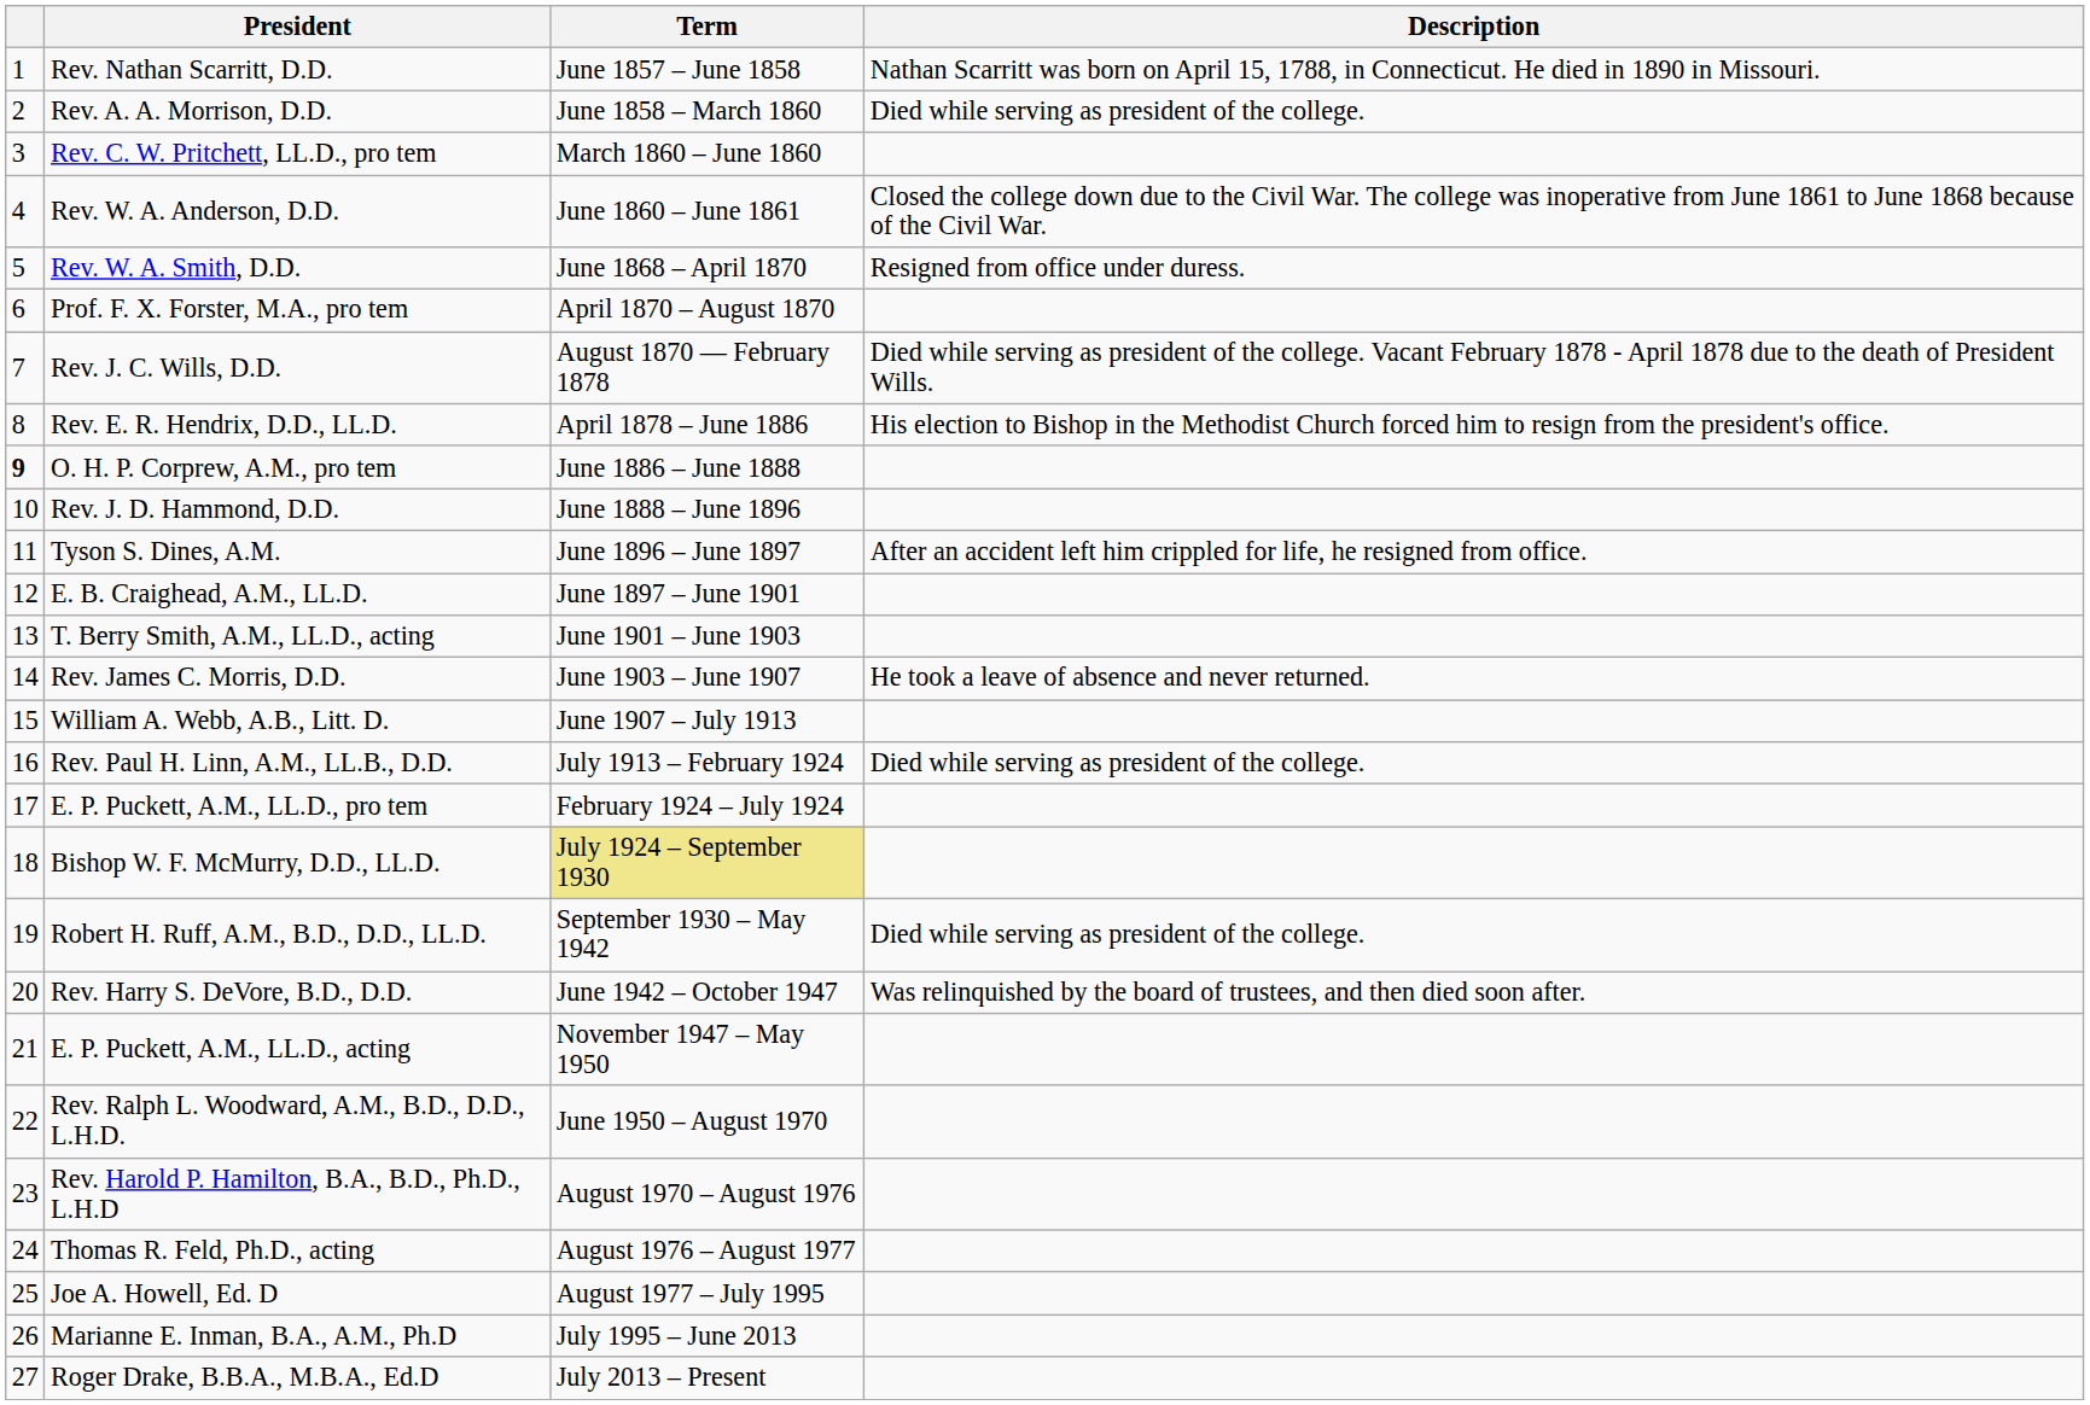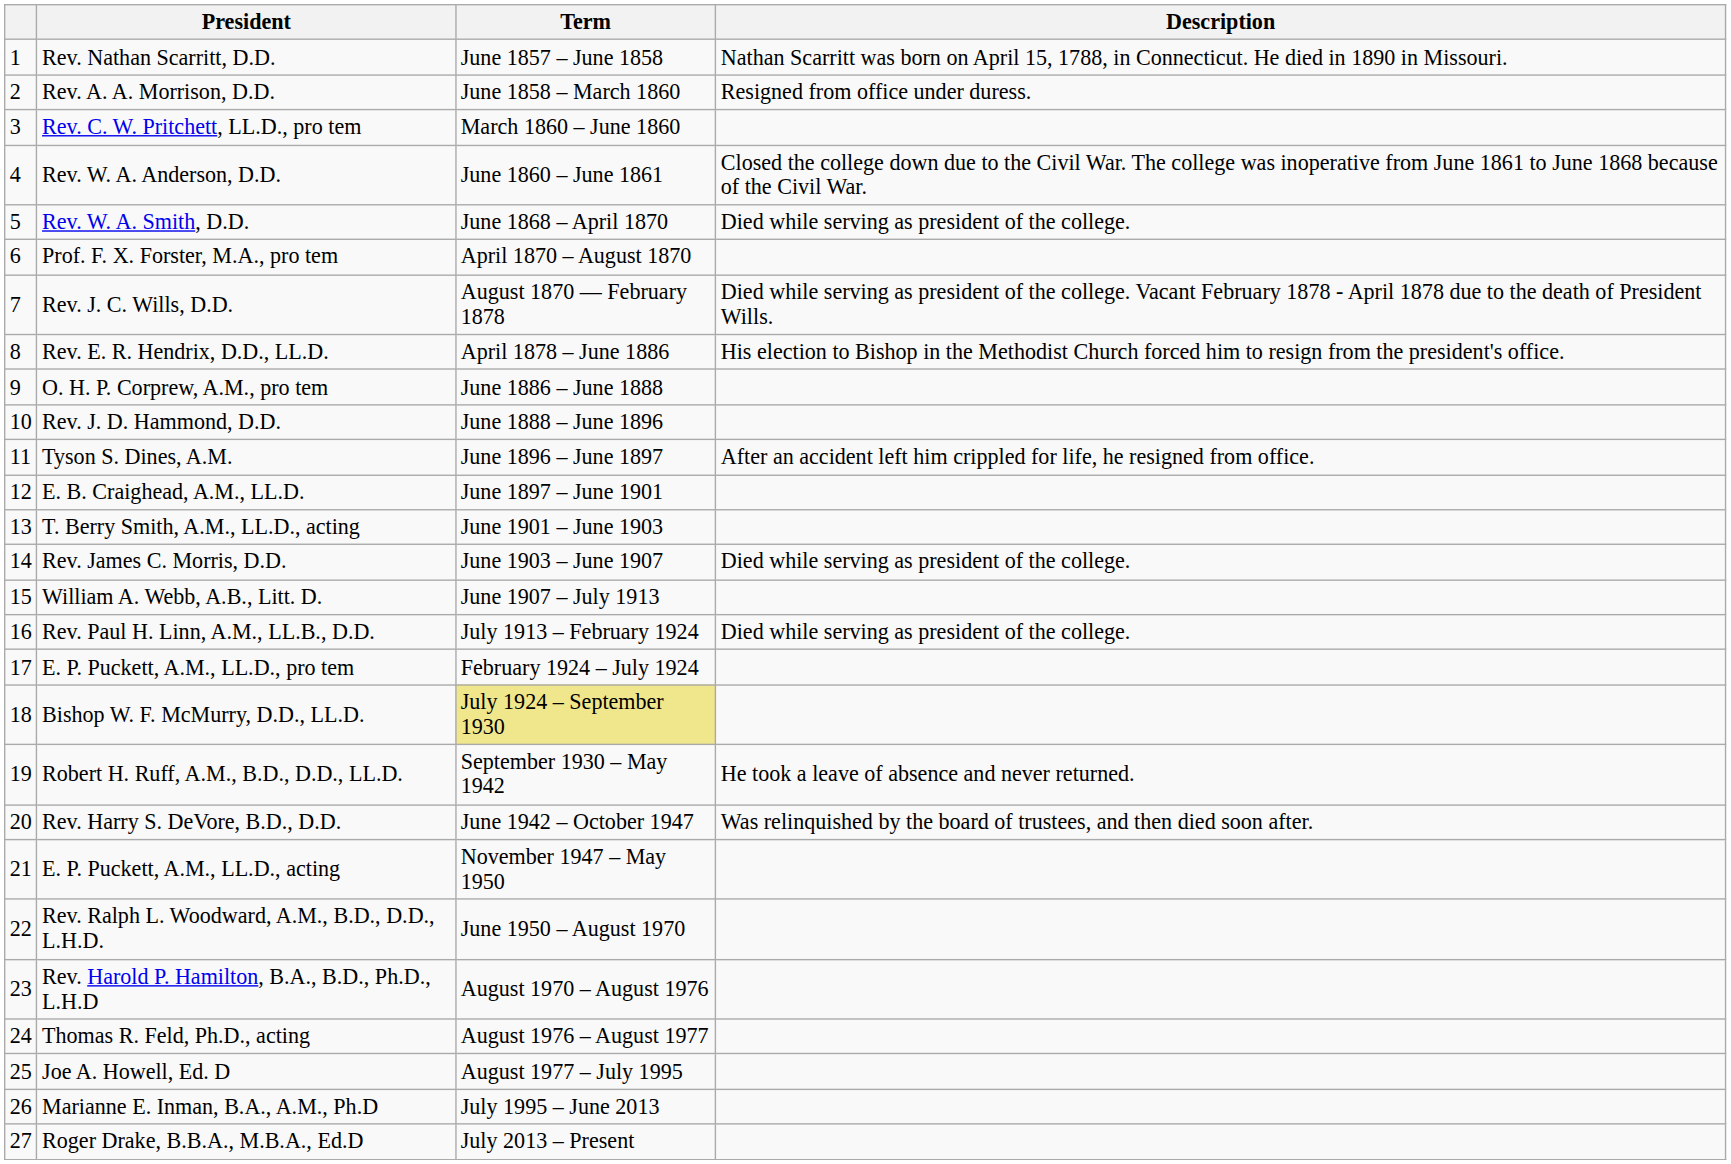Rev. A. A. Morrison, D.D. | Description: Died while serving as president of the college. -> Resigned from office under duress.
Rev. W. A. Smith, D.D. | Description: Resigned from office under duress. -> Died while serving as president of the college.
O. H. P. Corprew, A.M., pro tem | column 1: bold -> normal
Rev. James C. Morris, D.D. | Description: He took a leave of absence and never returned. -> Died while serving as president of the college.
Robert H. Ruff, A.M., B.D., D.D., LL.D. | Description: Died while serving as president of the college. -> He took a leave of absence and never returned.
